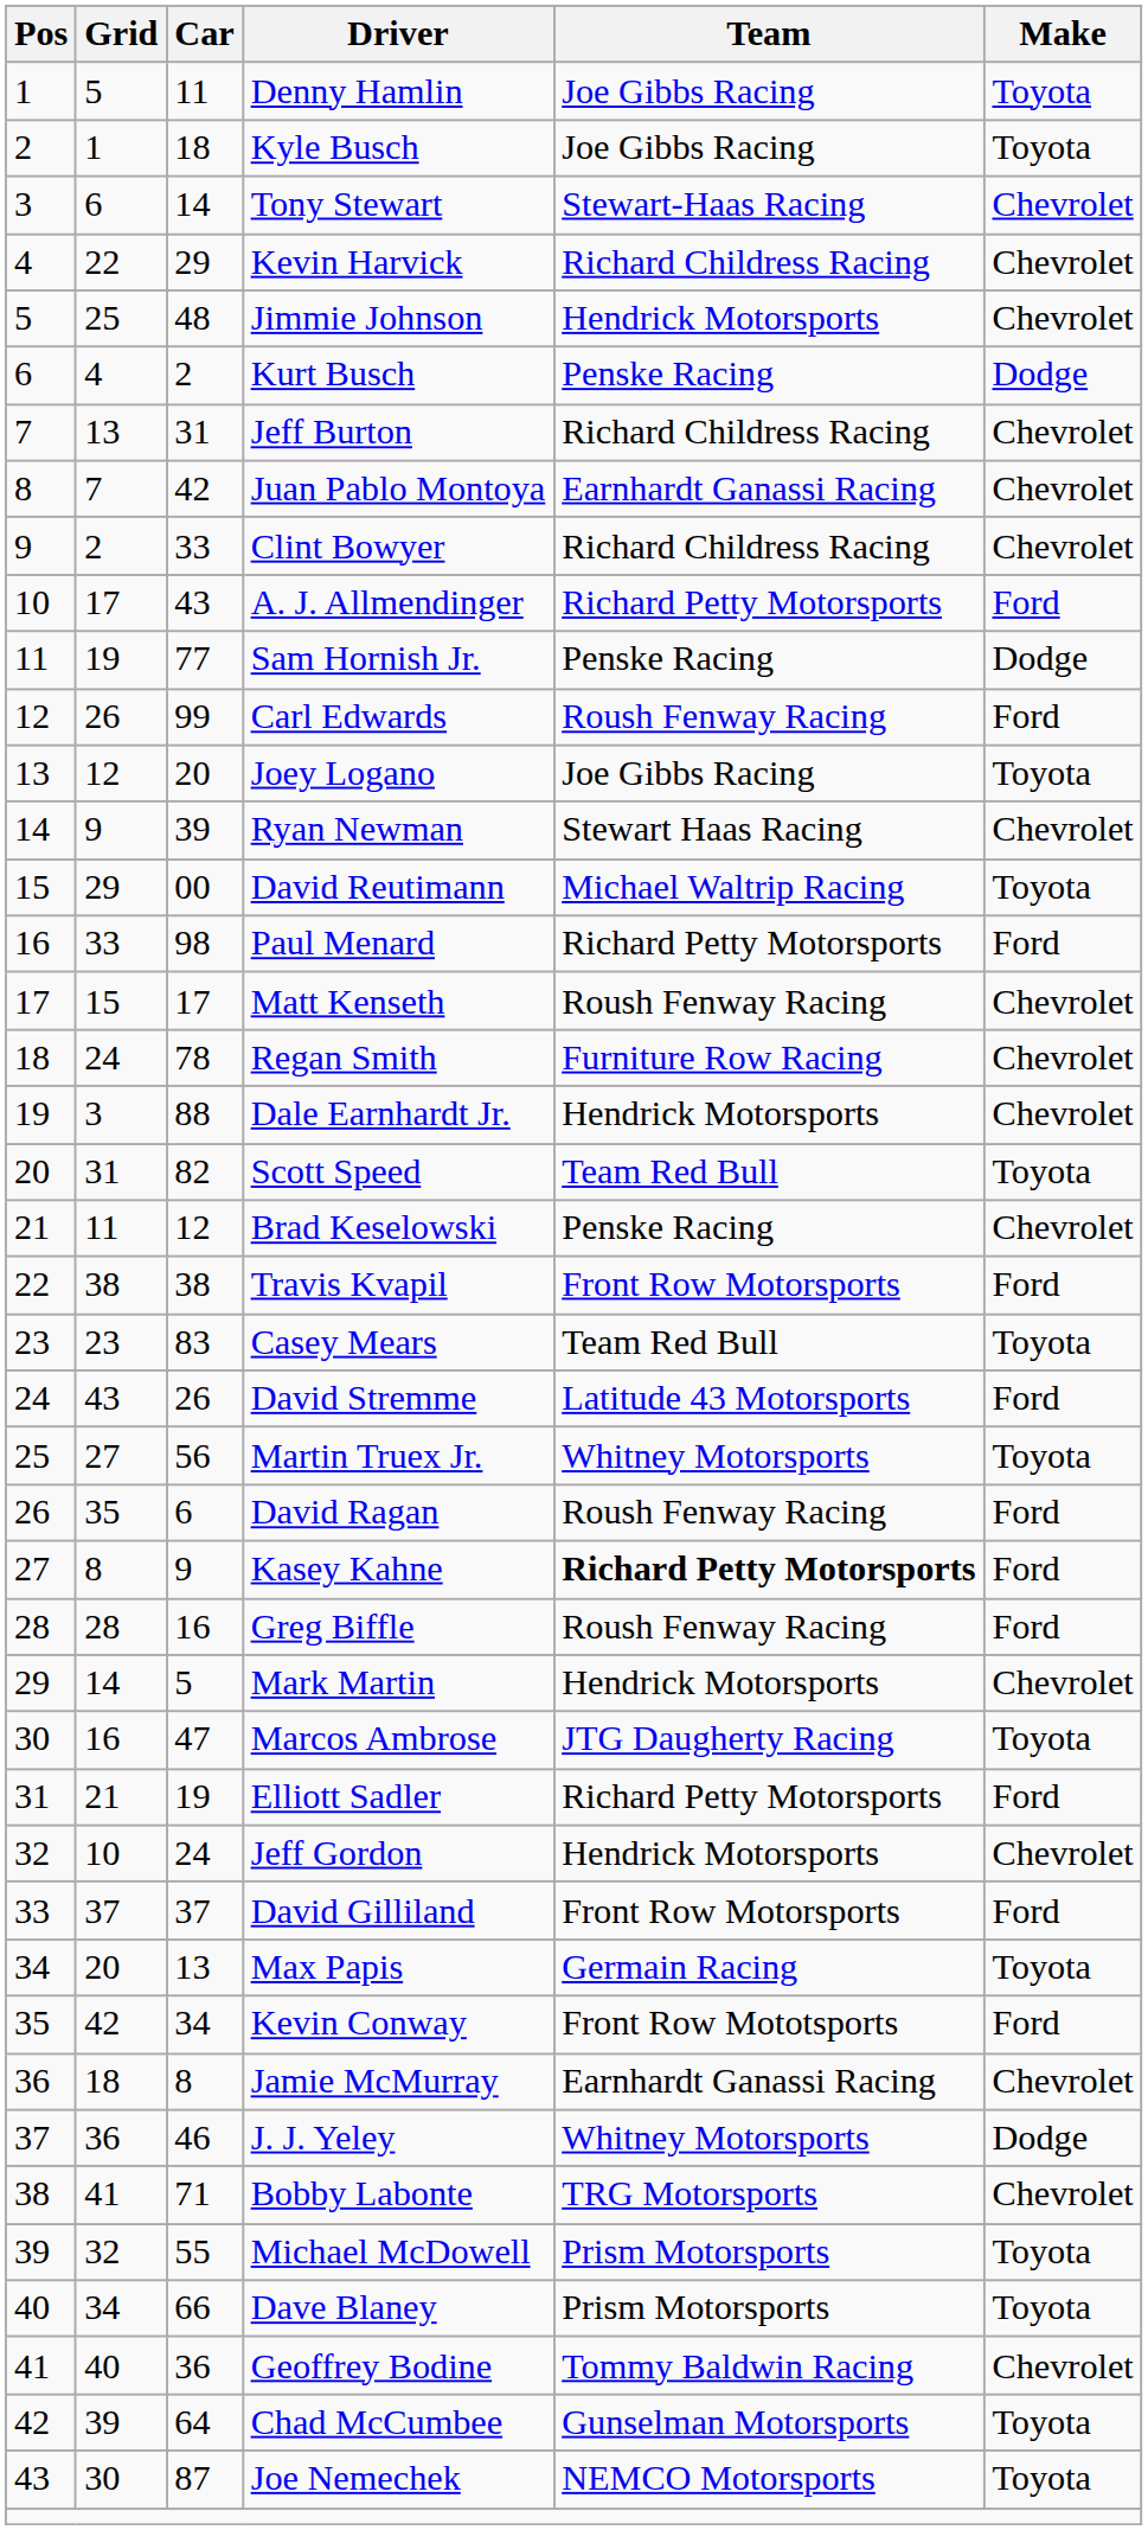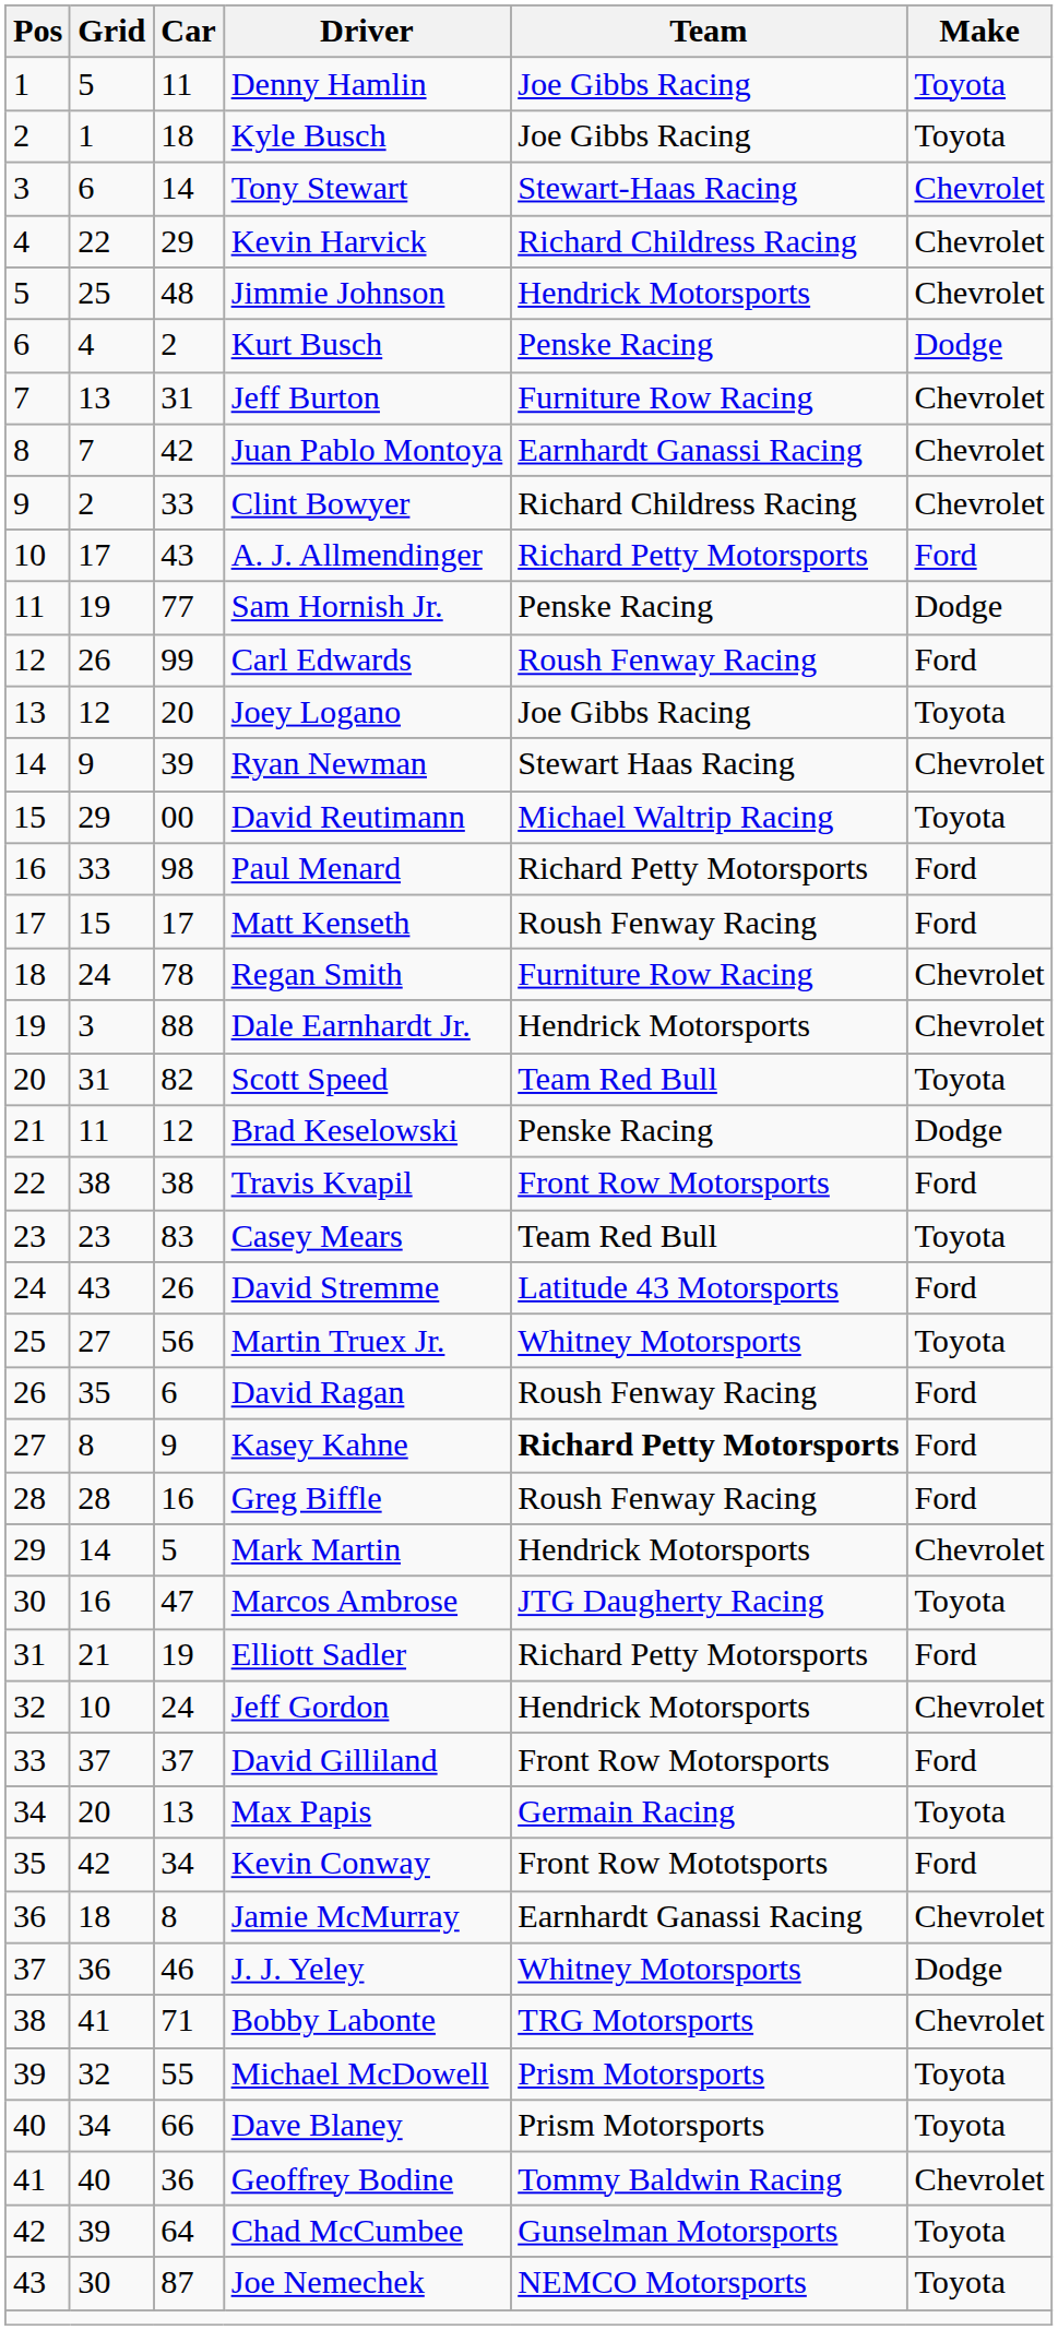Jeff Burton | Team: Richard Childress Racing -> Furniture Row Racing
Matt Kenseth | Make: Chevrolet -> Ford
Brad Keselowski | Make: Chevrolet -> Dodge
